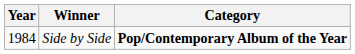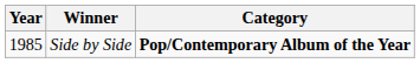Side by Side | Year: 1984 -> 1985
